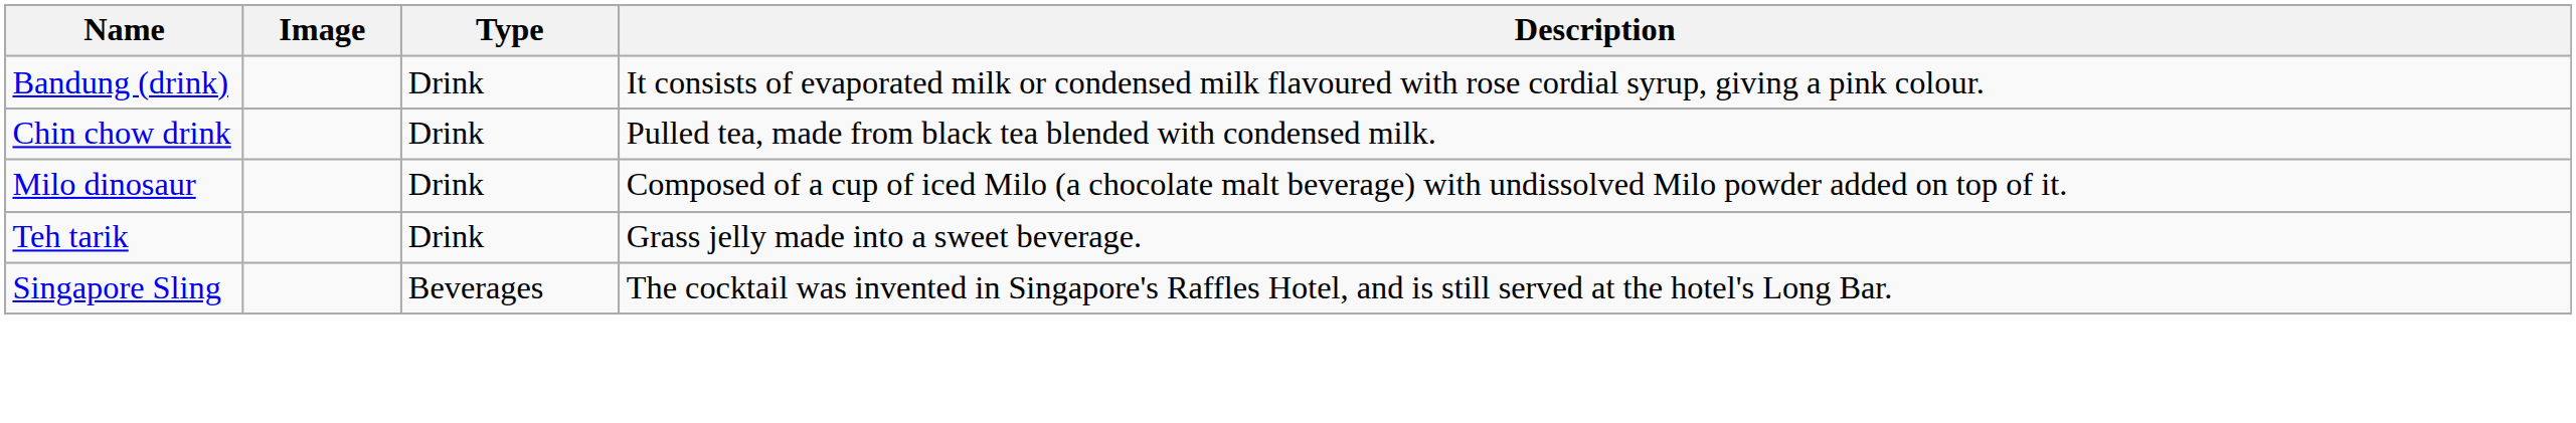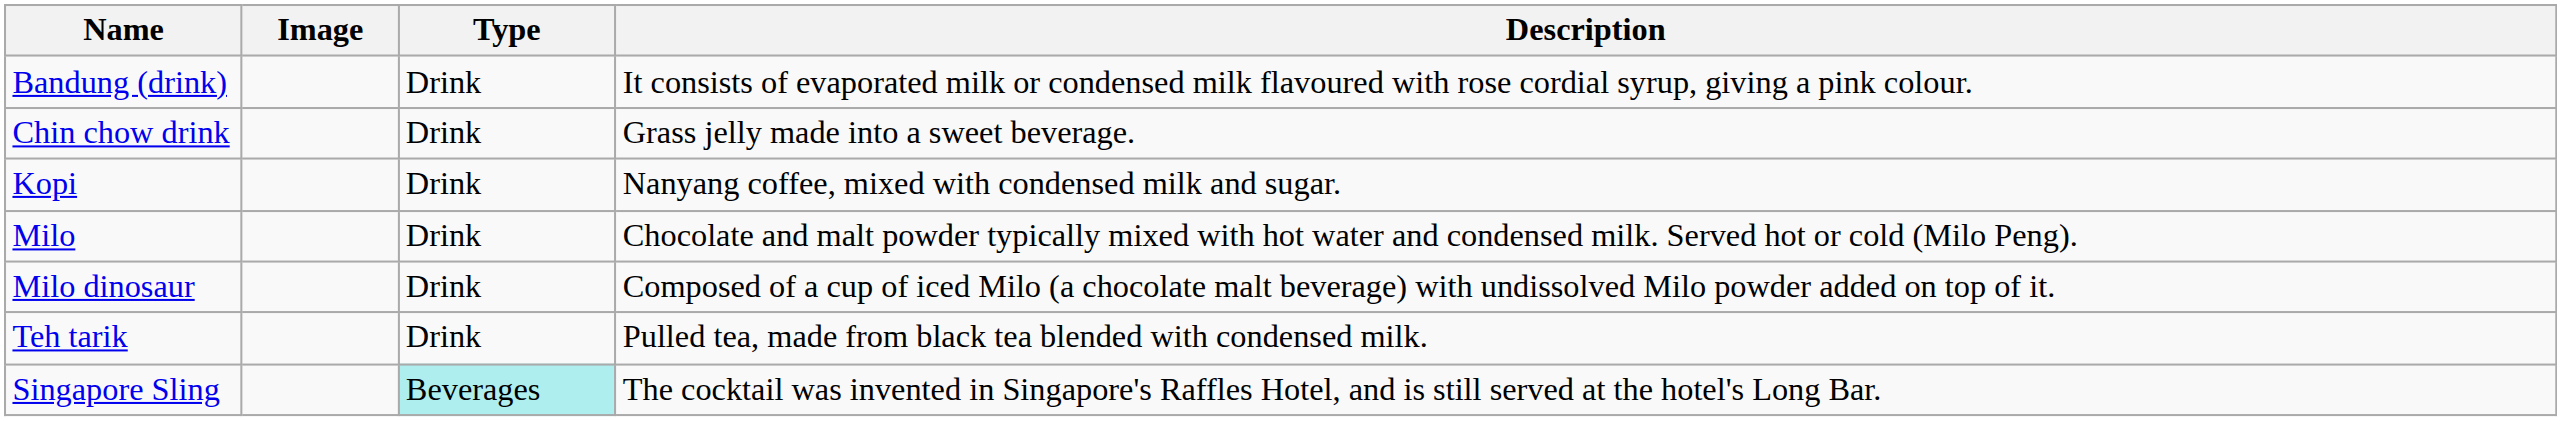Chin chow drink | Description: Pulled tea, made from black tea blended with condensed milk. -> Grass jelly made into a sweet beverage.
+ row: Kopi | Drink | Nanyang coffee, mixed with condensed milk and sugar.
+ row: Milo | Drink | Chocolate and malt powder typically mixed with hot water and condensed milk. Served hot or cold (Milo Peng).
Teh tarik | Description: Grass jelly made into a sweet beverage. -> Pulled tea, made from black tea blended with condensed milk.
Singapore Sling | Type: no background -> paleturquoise background
